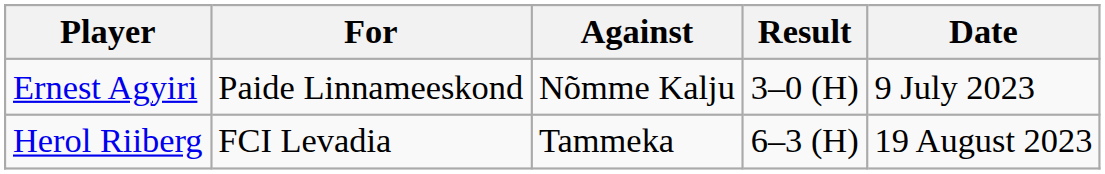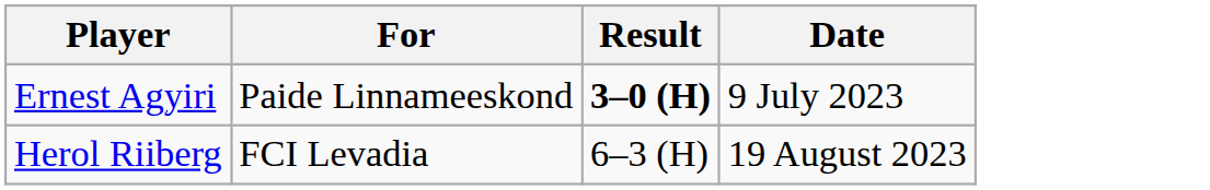- column: Against | Nõmme Kalju | Tammeka
Ernest Agyiri | Result: normal -> bold
